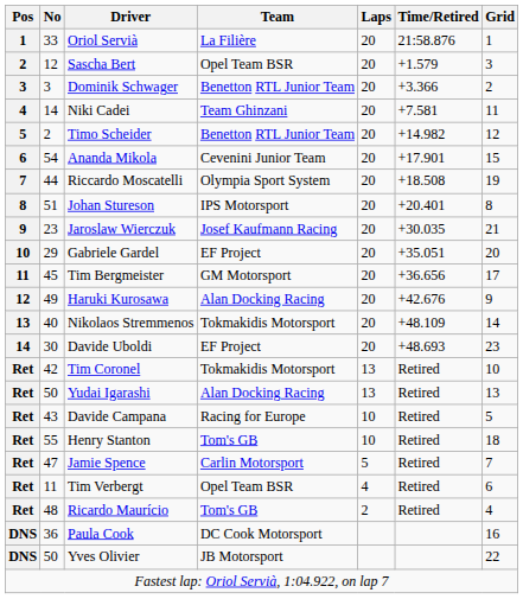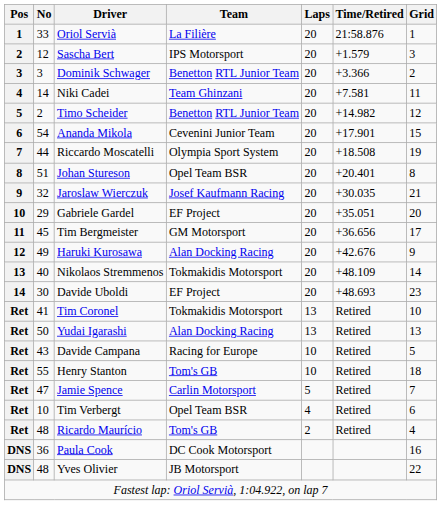Sascha Bert | Team: Opel Team BSR -> IPS Motorsport
Johan Stureson | Team: IPS Motorsport -> Opel Team BSR
Jaroslaw Wierczuk | No: 23 -> 32
Tim Coronel | No: 42 -> 41
Tim Verbergt | No: 11 -> 10
Yves Olivier | No: 50 -> 48
